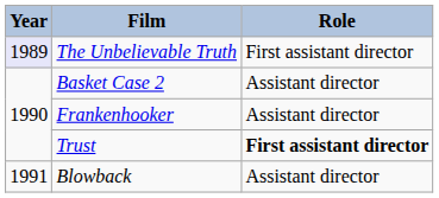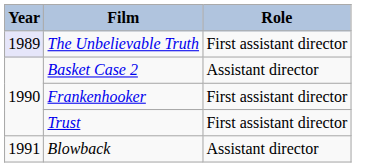Frankenhooker | Role: Assistant director -> First assistant director
Trust | Role: bold -> normal
